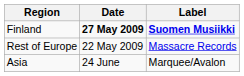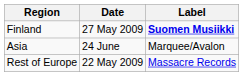Finland | Date: bold -> normal
rows swapped: Rest of Europe <-> Asia
